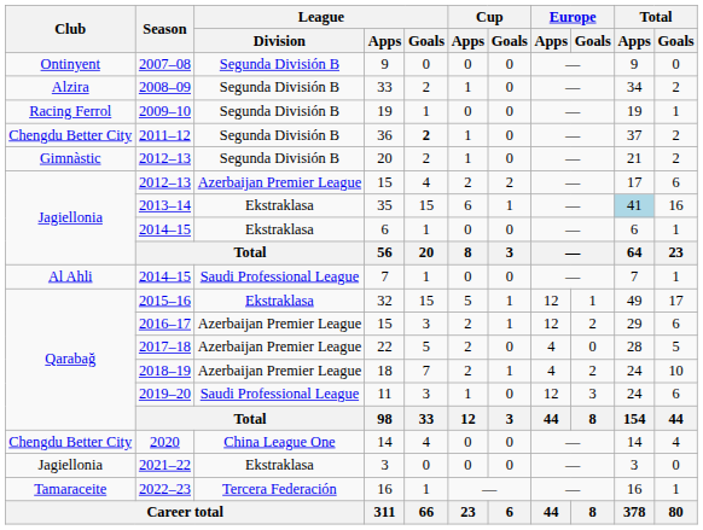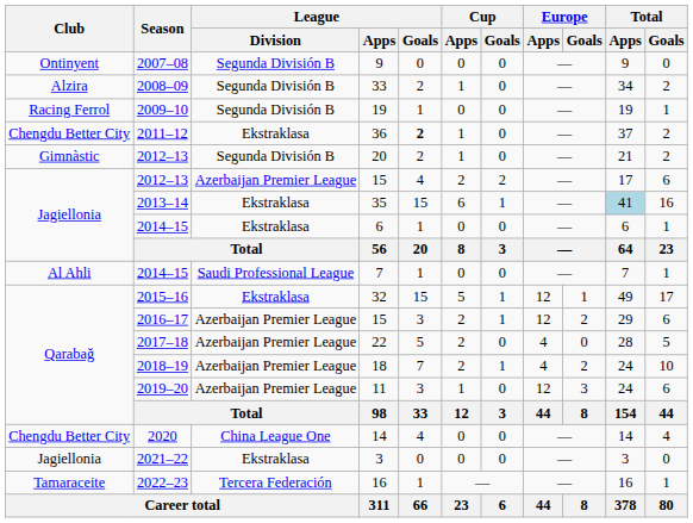36 | League / Division: Segunda División B -> Ekstraklasa
11 | League / Division: Saudi Professional League -> Azerbaijan Premier League
